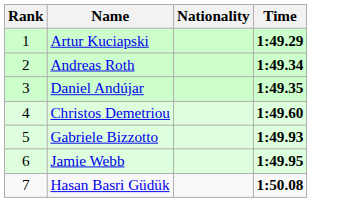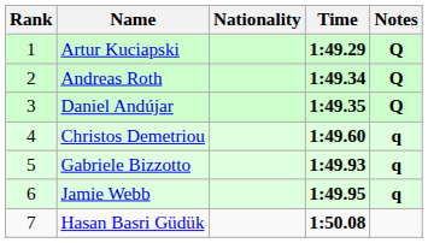+ column: Notes | Q | Q | Q | q | q | q
